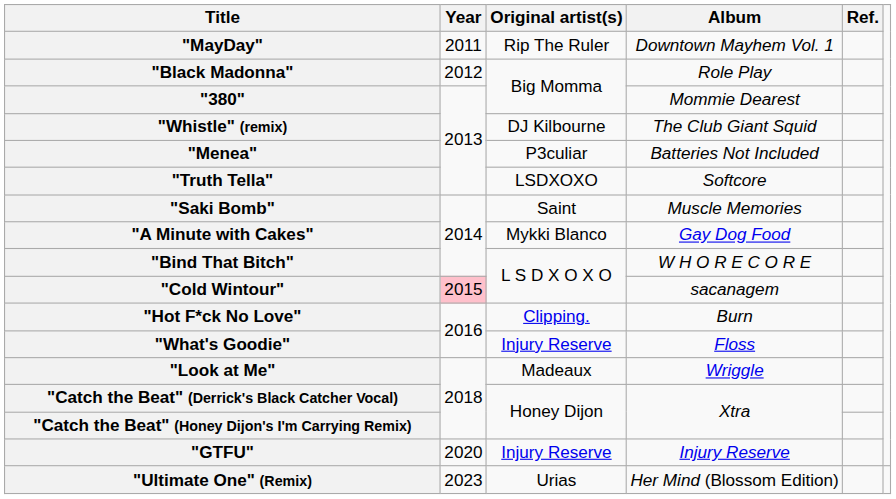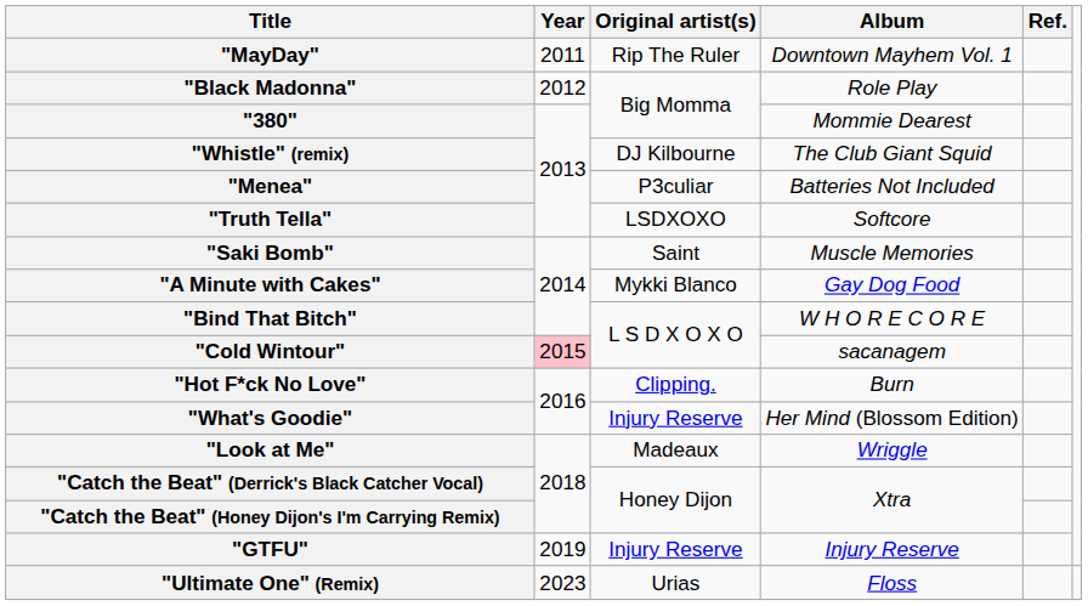"What's Goodie" | Album: Floss -> Her Mind (Blossom Edition)
"GTFU" | Year: 2020 -> 2019
"Ultimate One" (Remix) | Album: Her Mind (Blossom Edition) -> Floss
